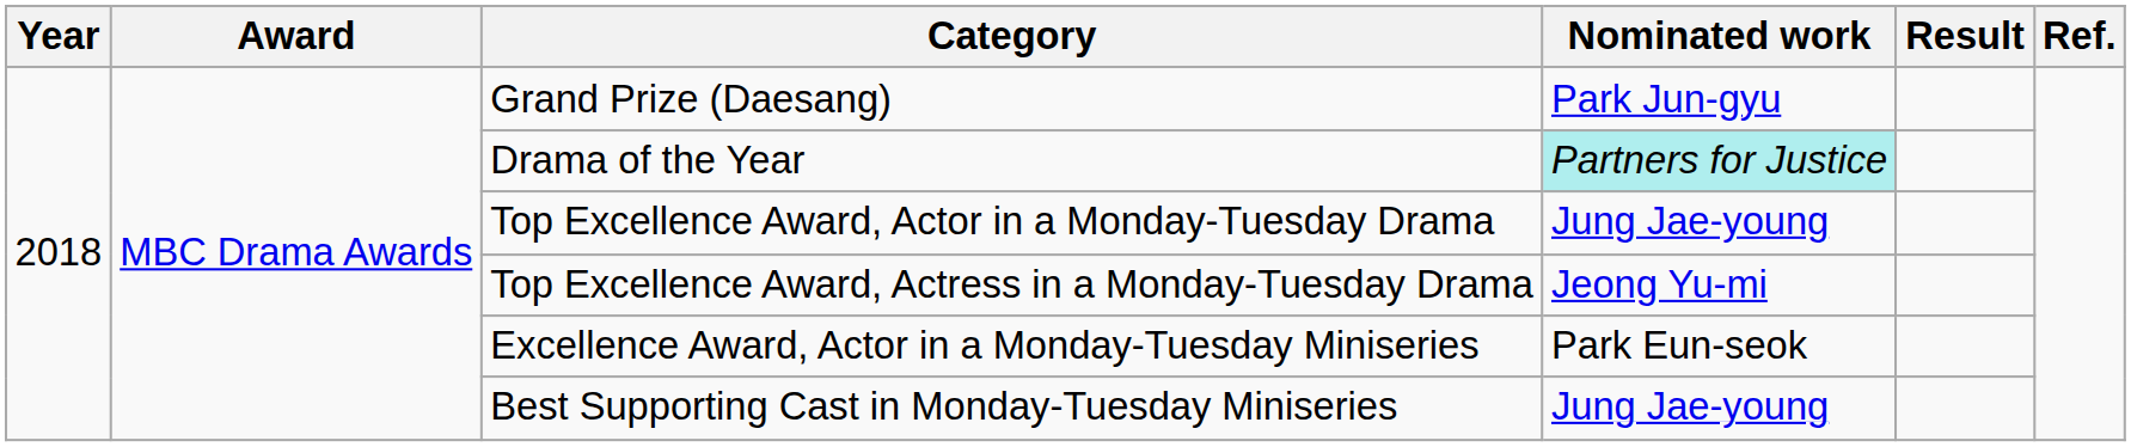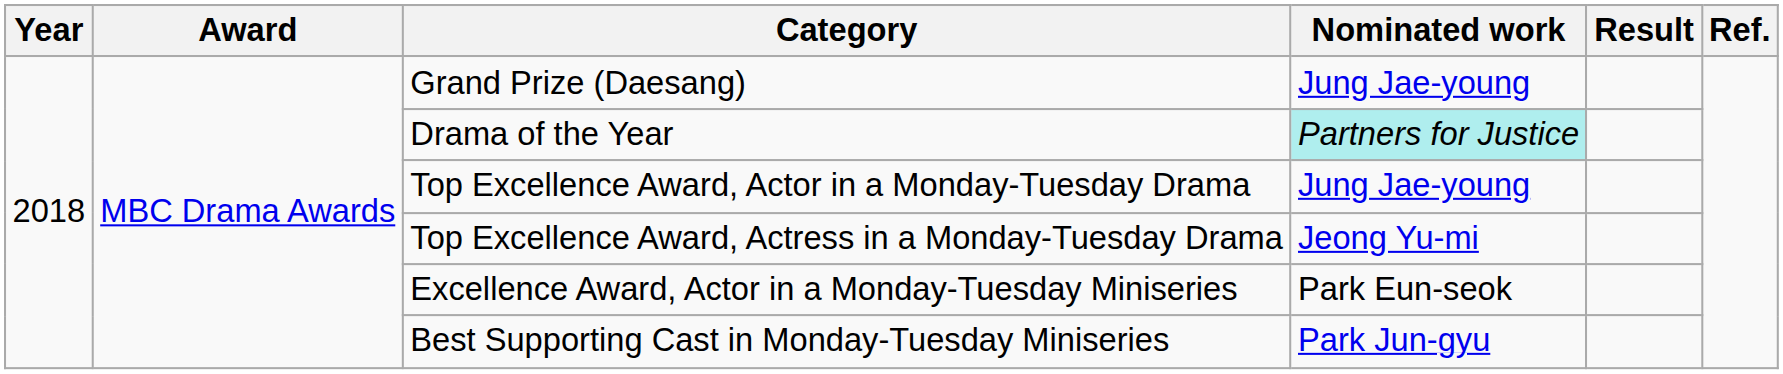Grand Prize (Daesang) | Nominated work: Park Jun-gyu -> Jung Jae-young
Best Supporting Cast in Monday-Tuesday Miniseries | Nominated work: Jung Jae-young -> Park Jun-gyu
